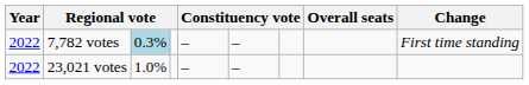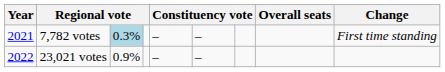7,782 votes | Year: 2022 -> 2021
23,021 votes | column 3: 1.0% -> 0.9%
